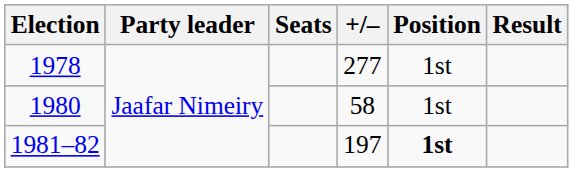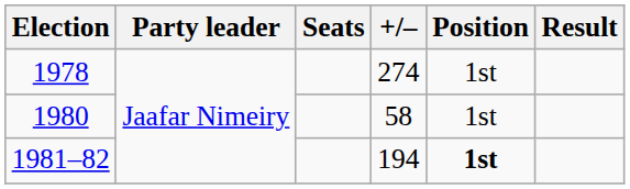1978 | +/–: 277 -> 274
1981–82 | +/–: 197 -> 194
